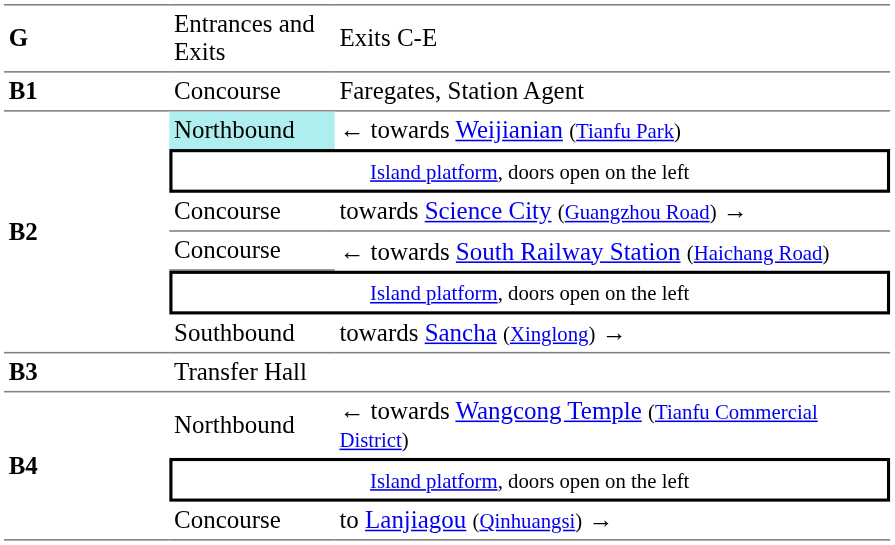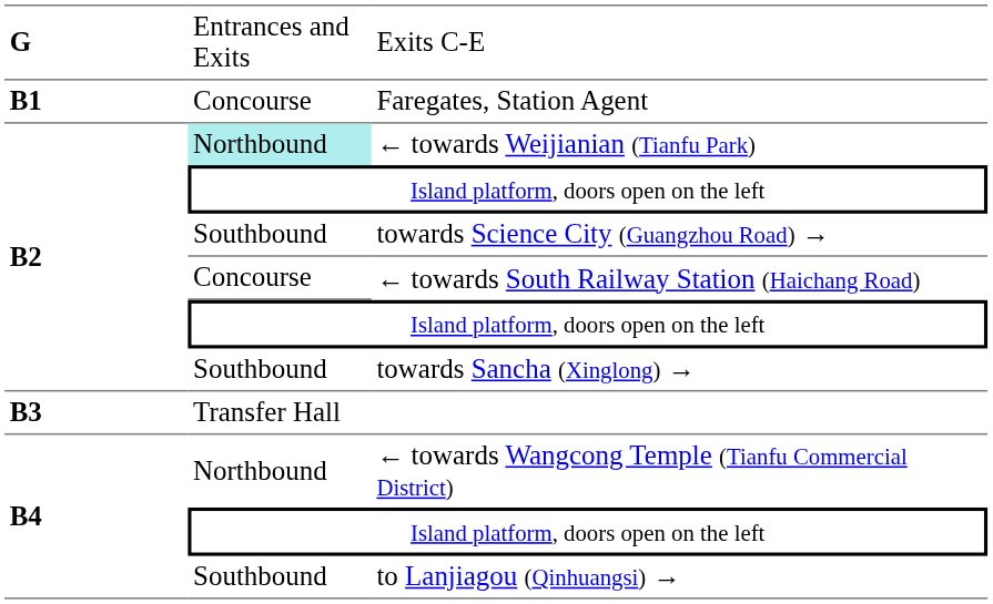towards Science City (Guangzhou Road) → | column 2: Concourse -> Southbound
to Lanjiagou (Qinhuangsi) → | column 2: Concourse -> Southbound
